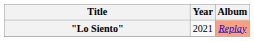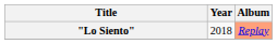"Lo Siento" | Year: 2021 -> 2018
